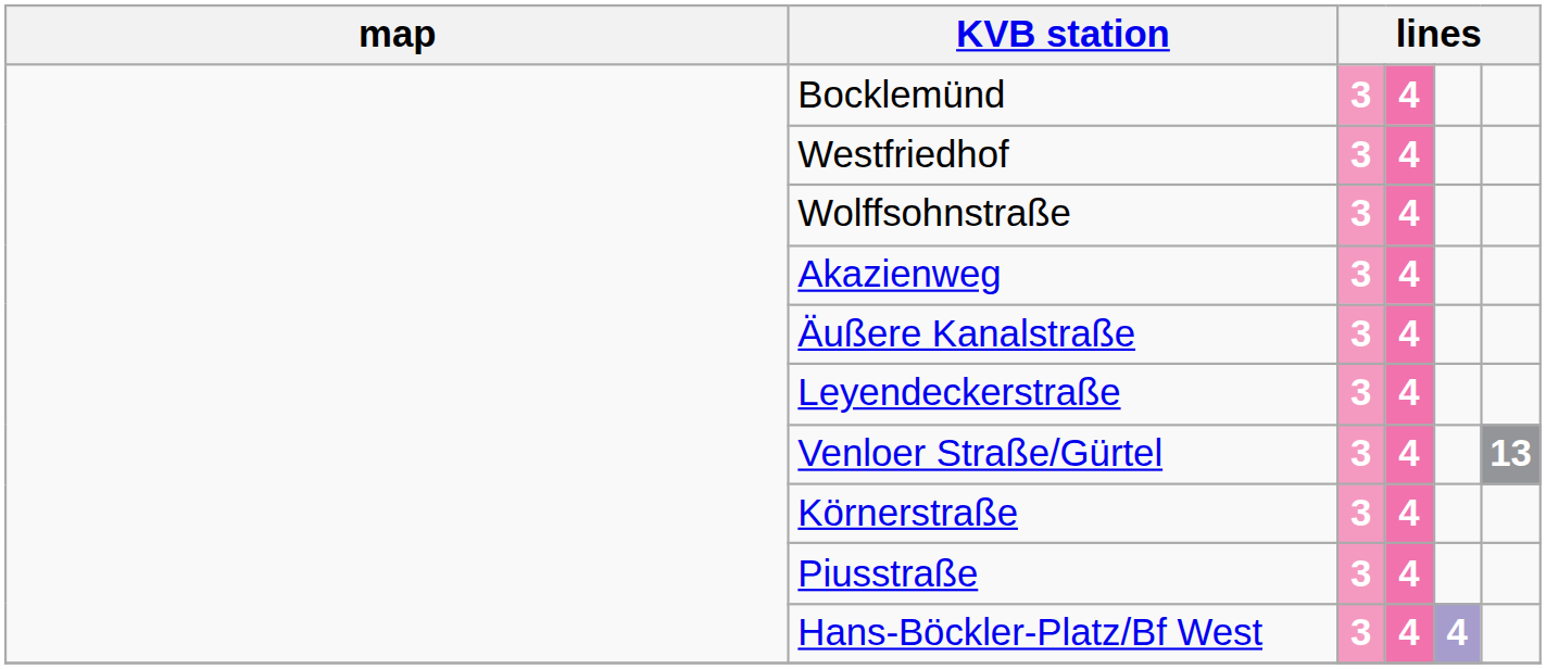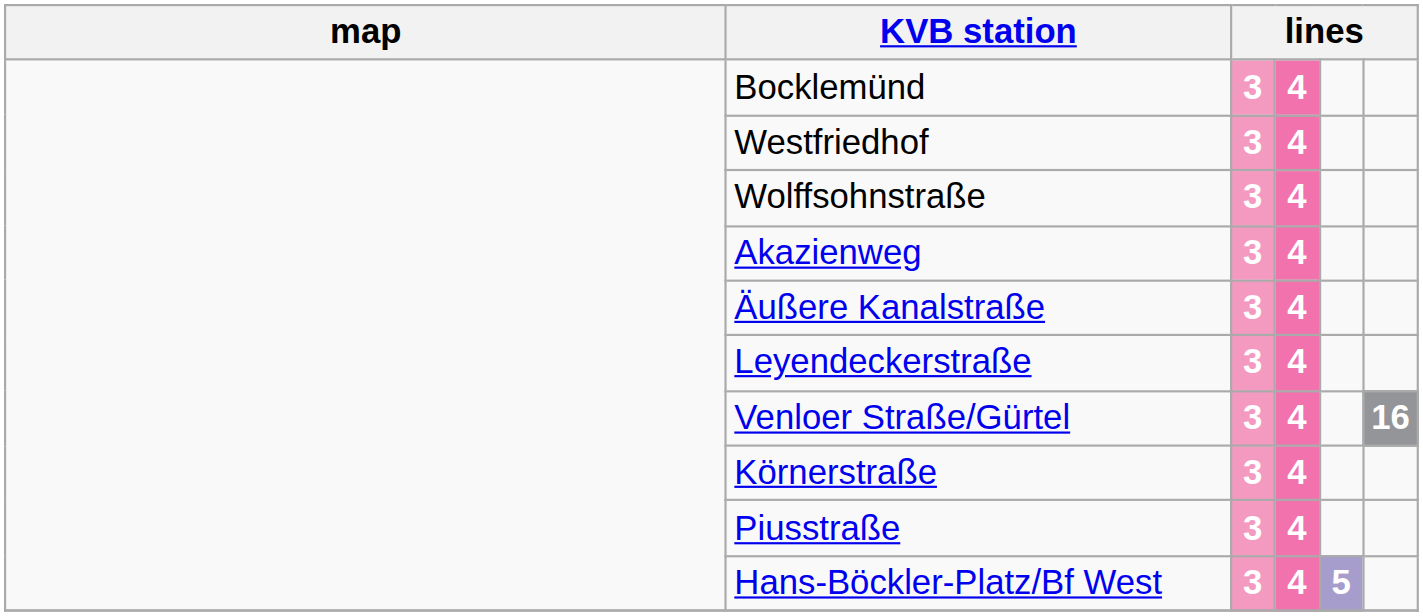Venloer Straße/Gürtel | column 6: 13 -> 16
Hans-Böckler-Platz/Bf West | column 5: 4 -> 5
